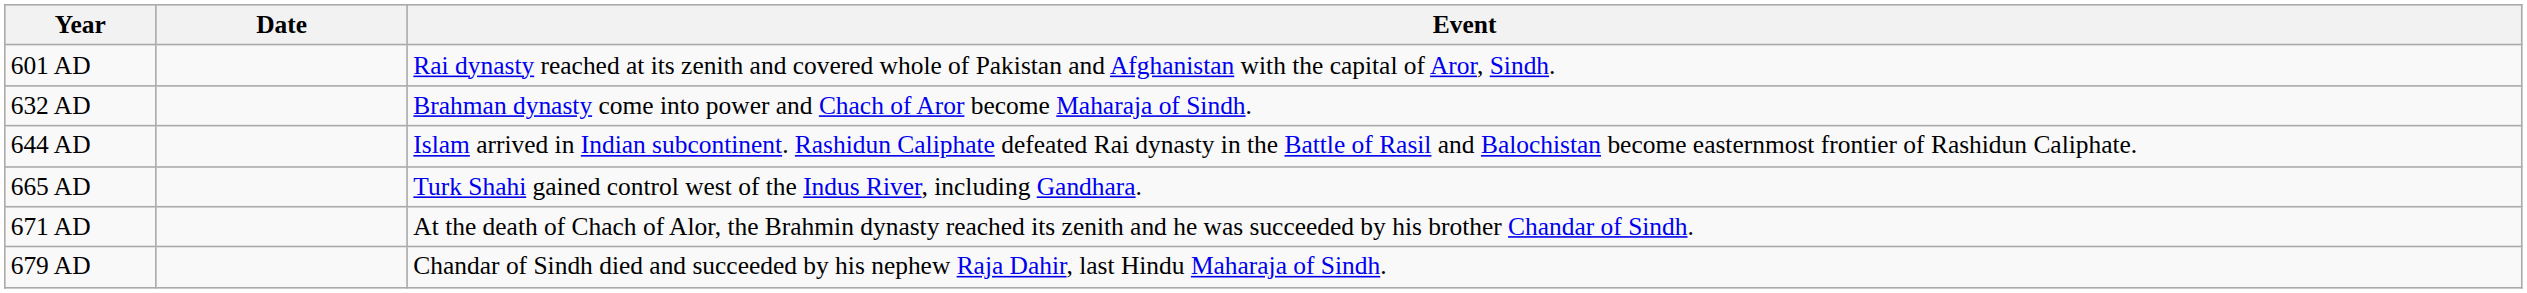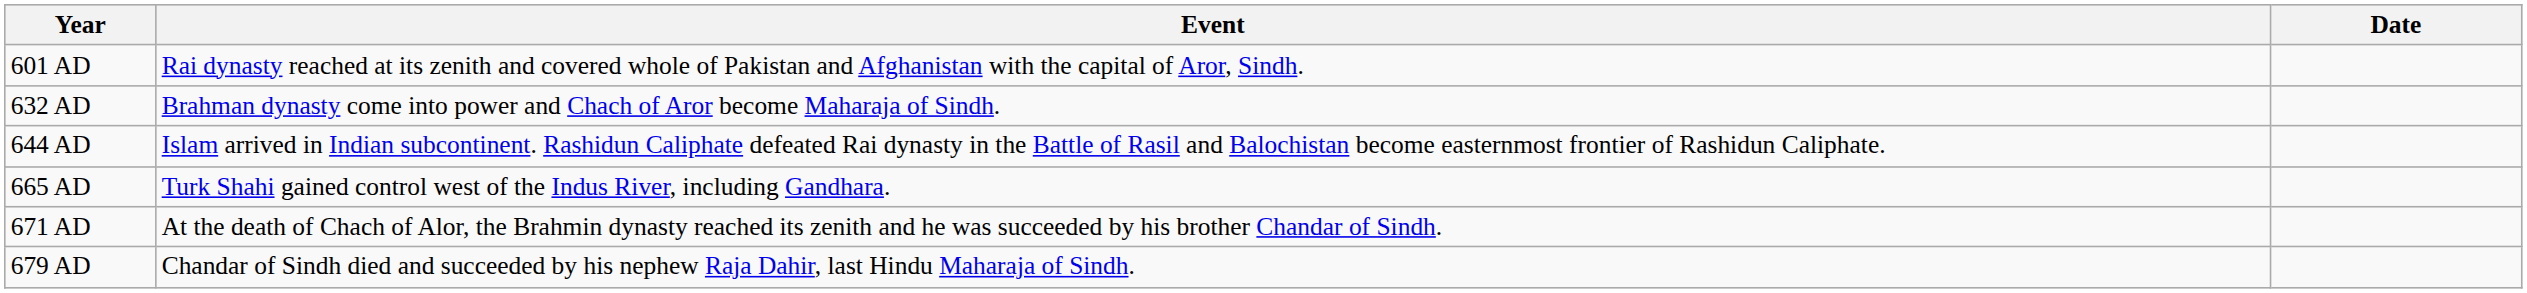columns swapped: Date <-> Event
